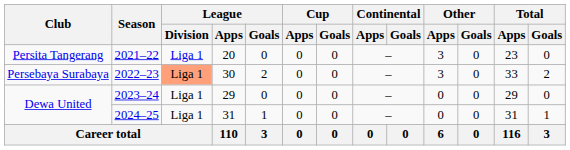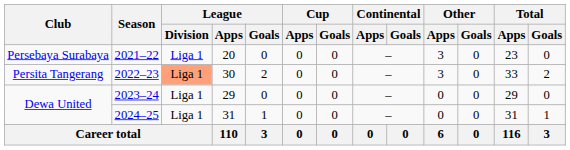2021–22 | Club: Persita Tangerang -> Persebaya Surabaya
2022–23 | Club: Persebaya Surabaya -> Persita Tangerang
